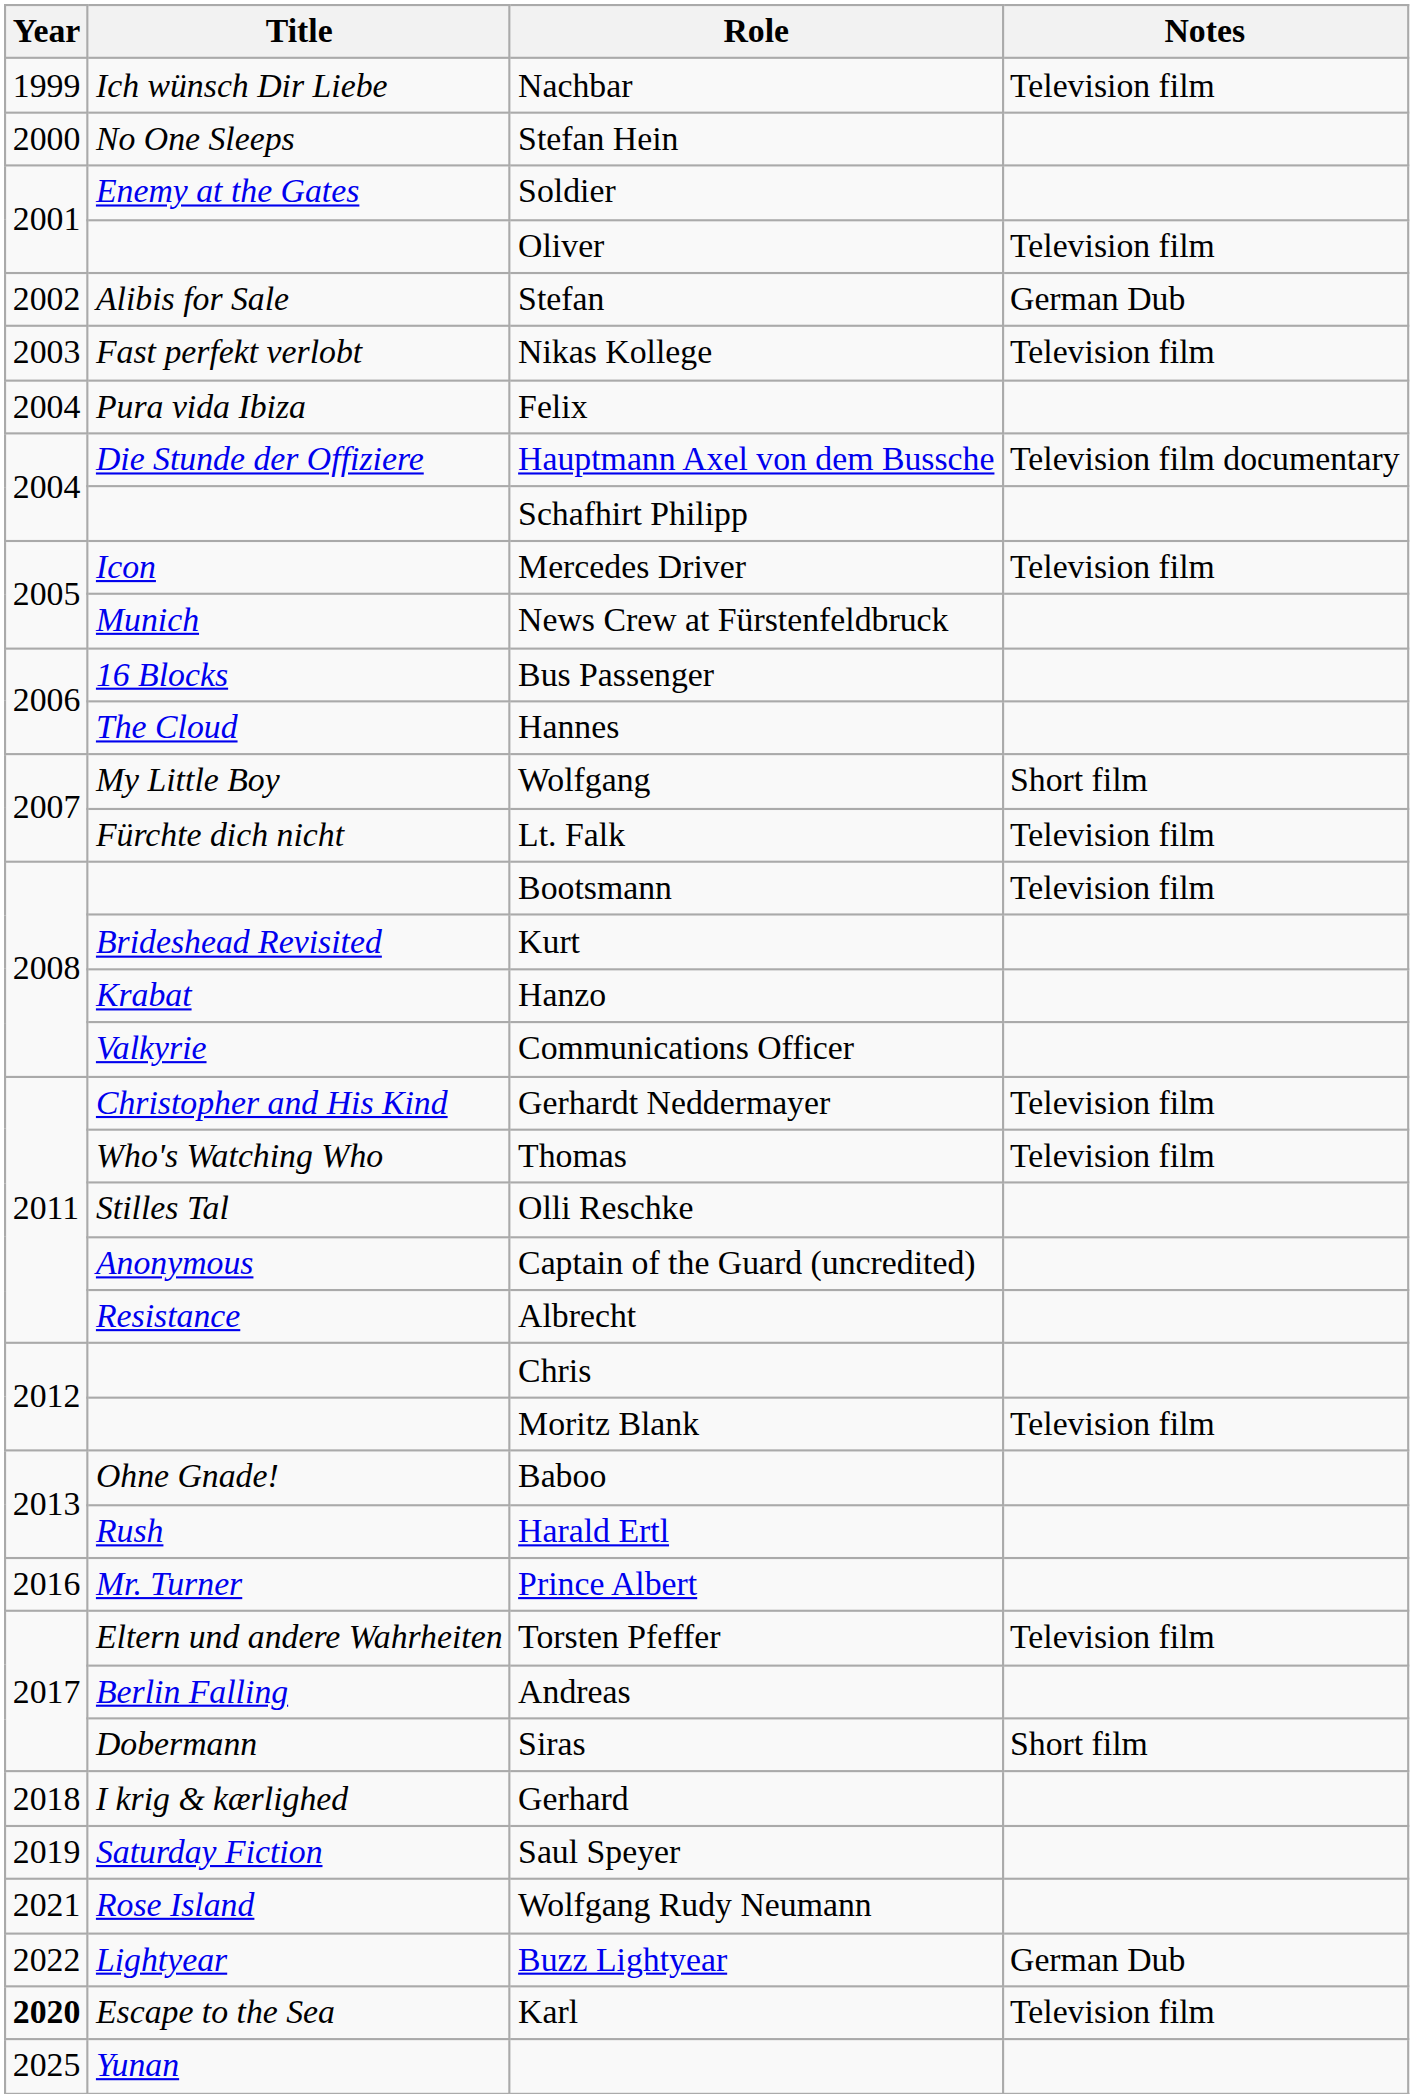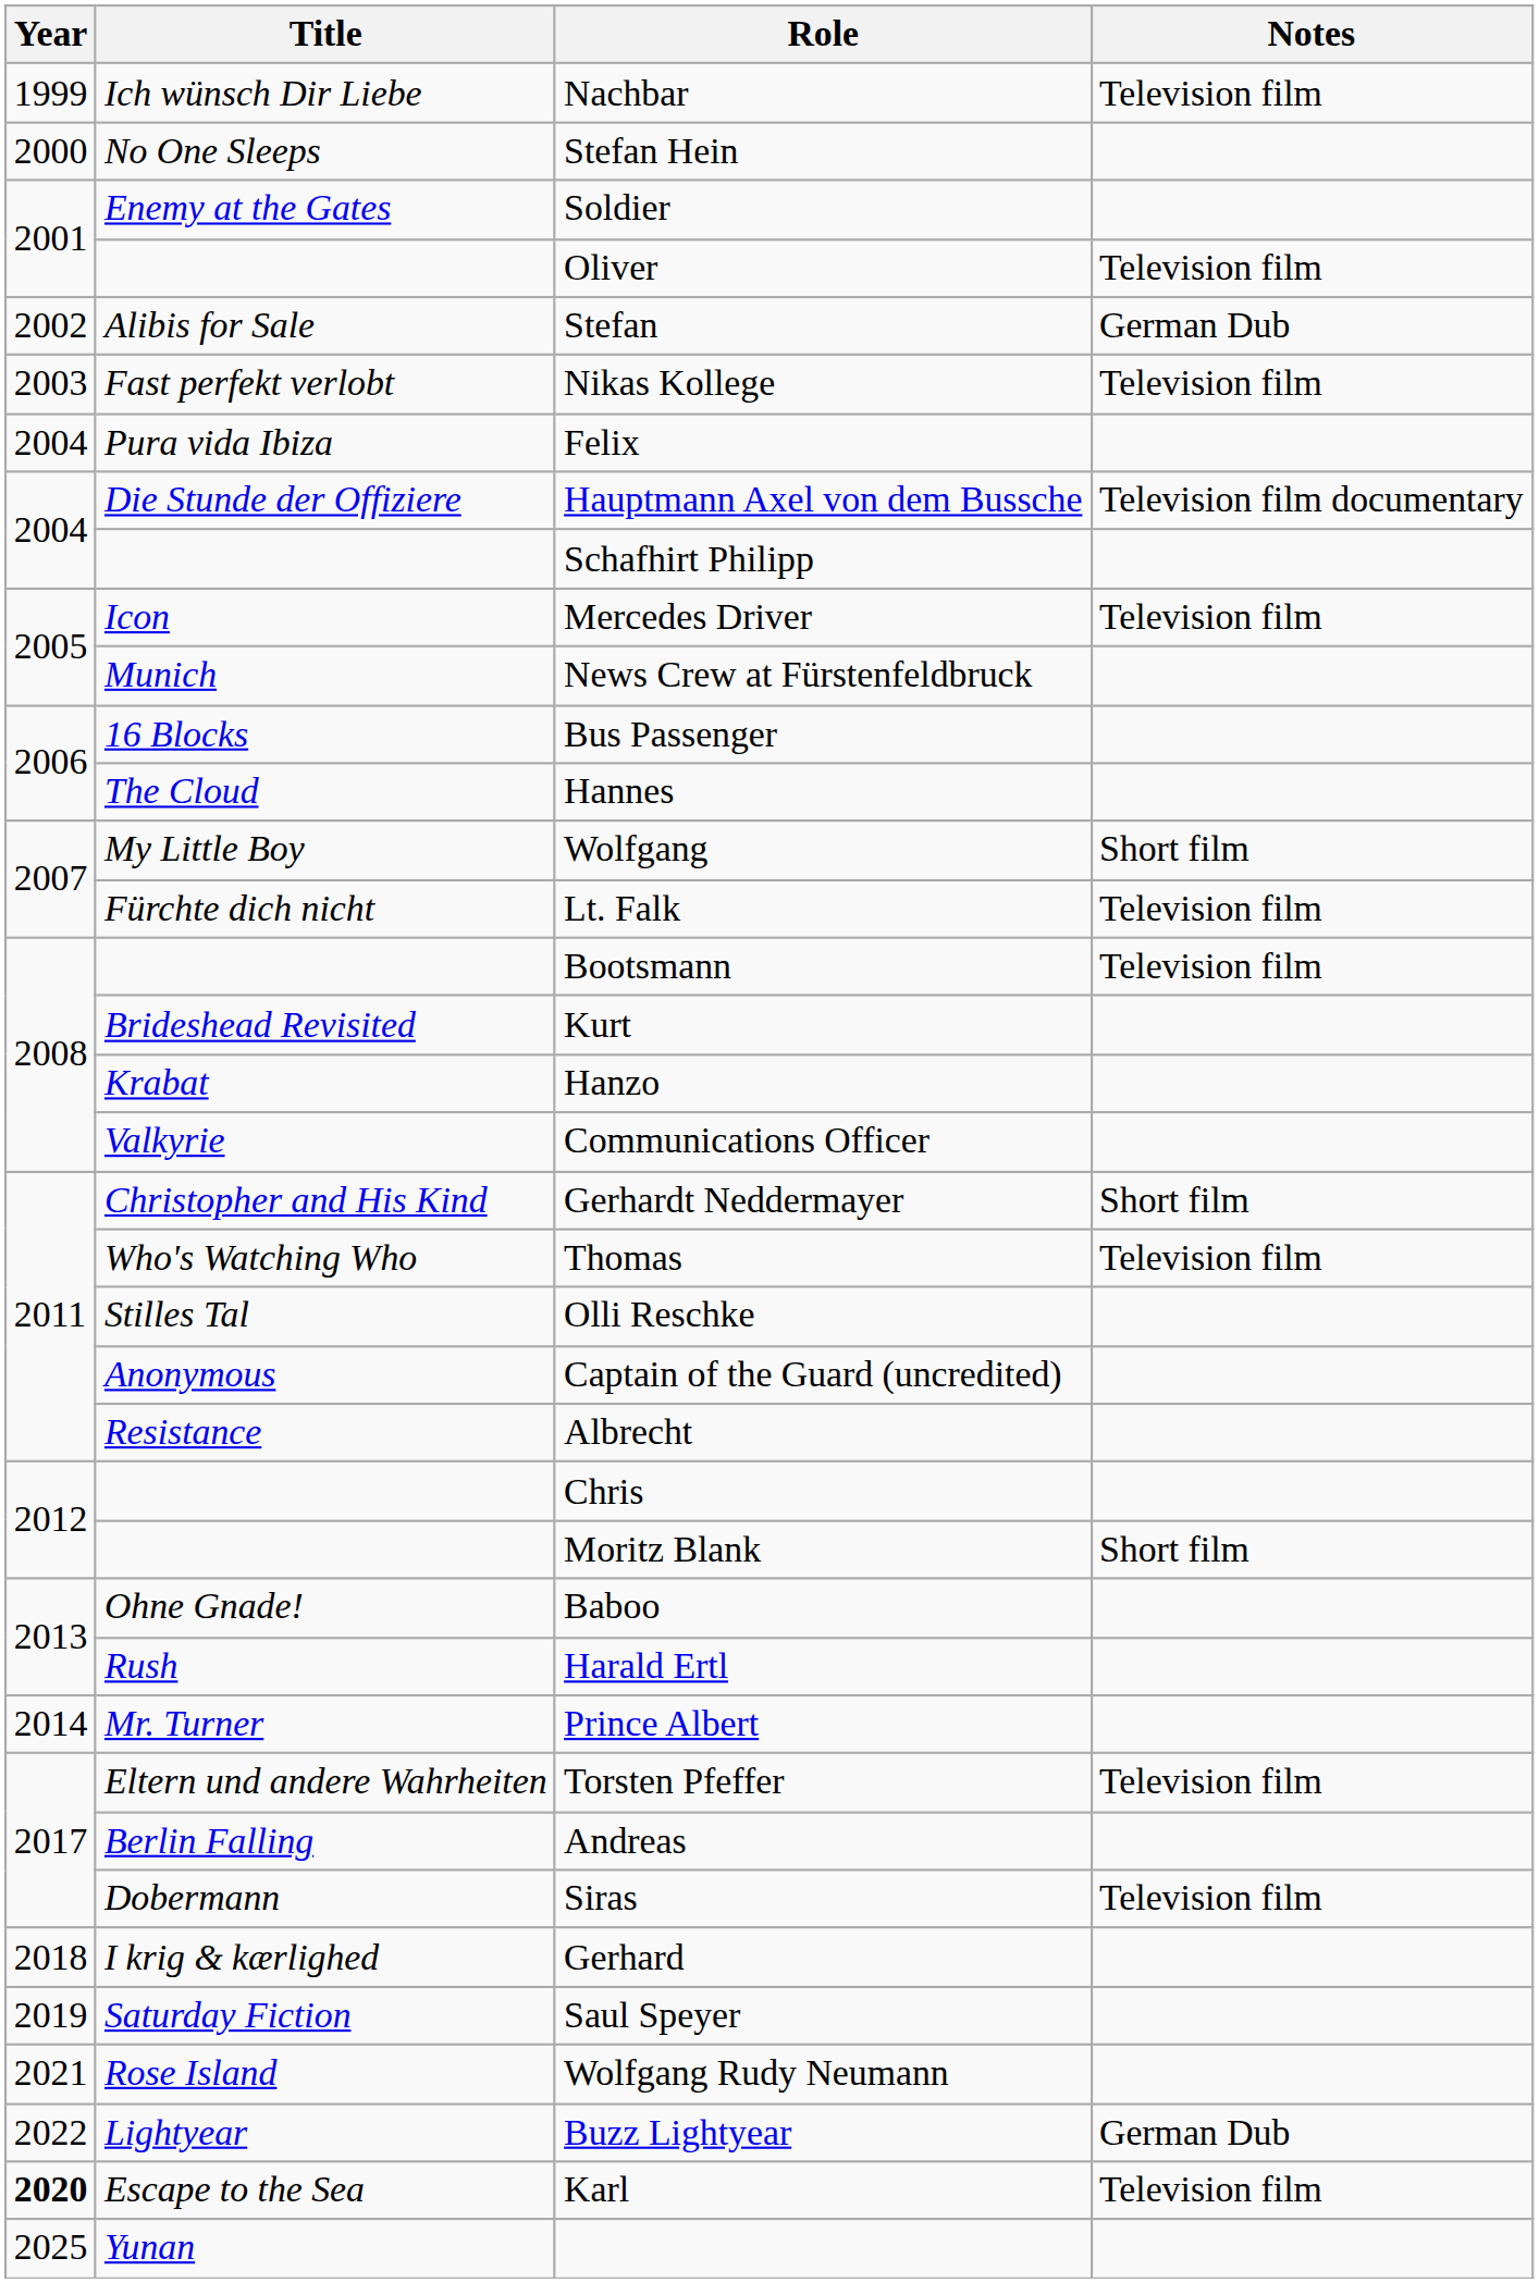Gerhardt Neddermayer | Notes: Television film -> Short film
Moritz Blank | Notes: Television film -> Short film
Prince Albert | Year: 2016 -> 2014
Siras | Notes: Short film -> Television film
